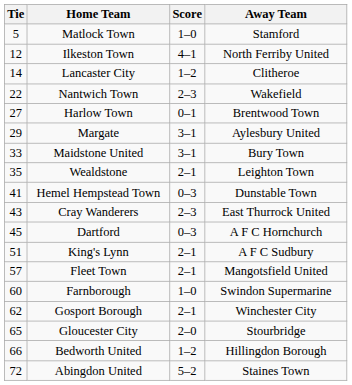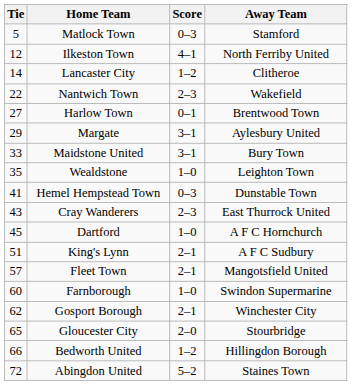Matlock Town | Score: 1–0 -> 0–3
Wealdstone | Score: 2–1 -> 1–0
Dartford | Score: 0–3 -> 1–0
